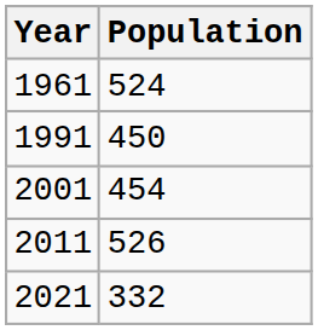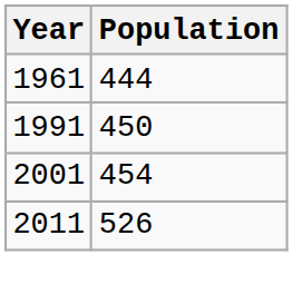1961 | Population: 524 -> 444
- row: 2021 | 332
